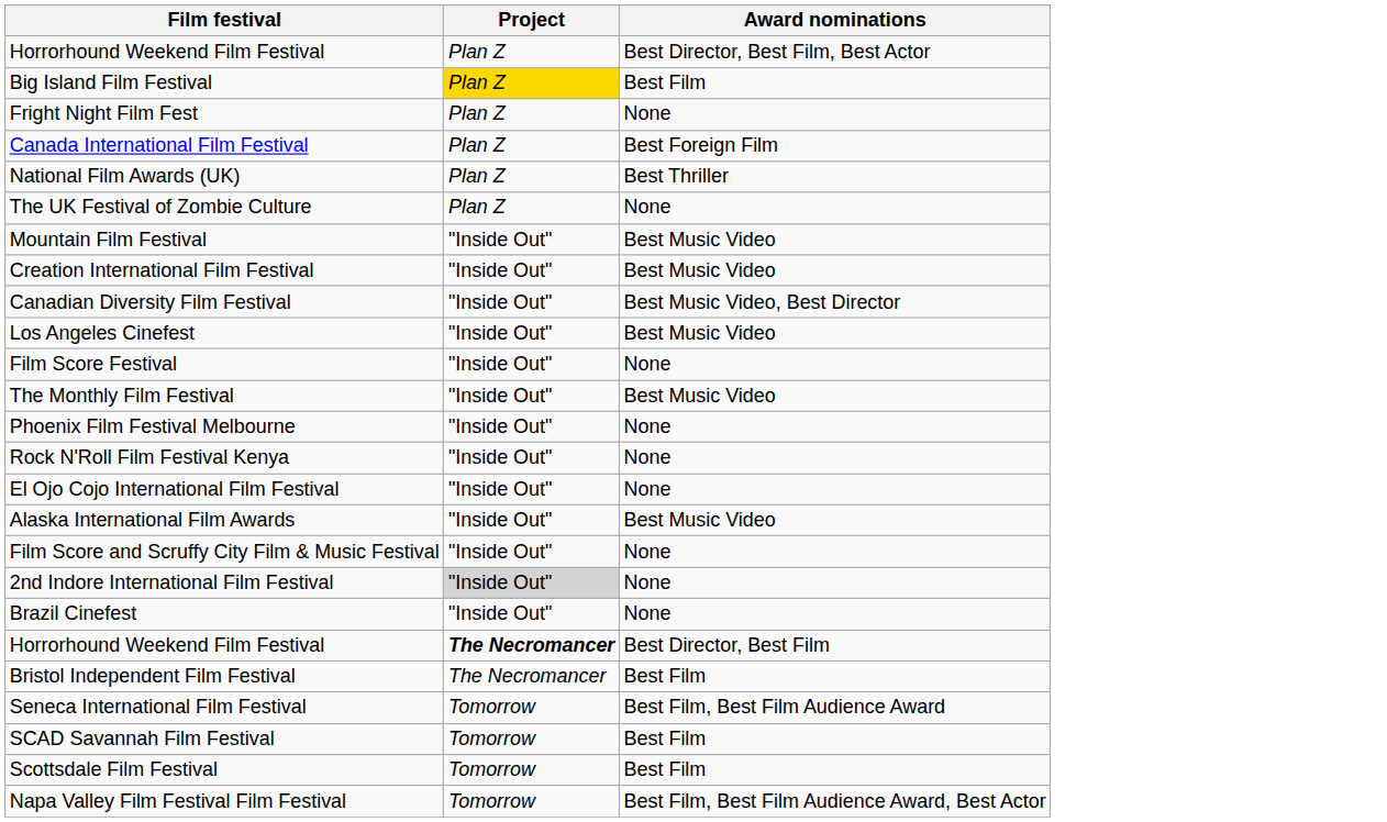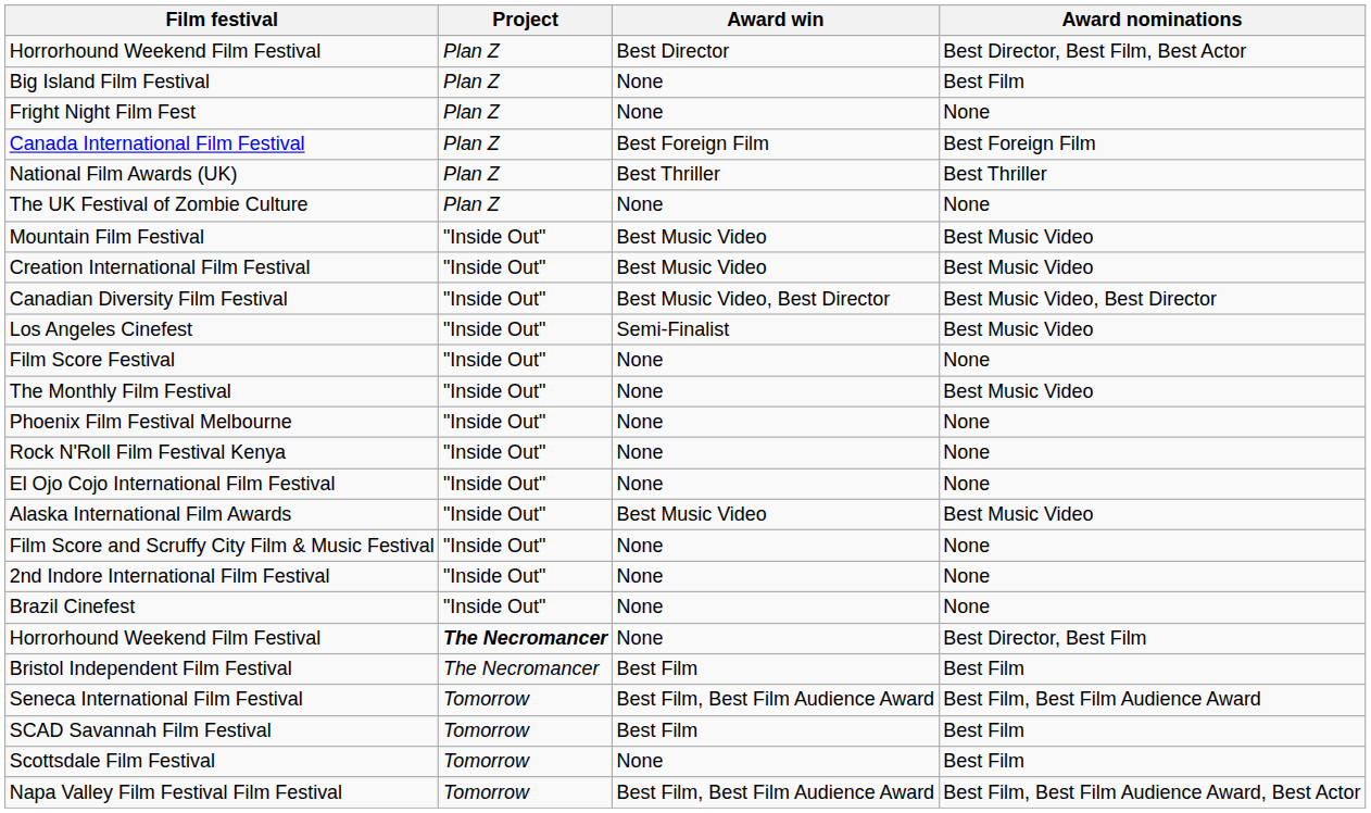+ column: Award win | Best Director | None | None | Best Foreign Film | Best Thriller | None | Best Music Video | Best Music Video | Best Music Video, Best Director | Semi-Finalist | None | None | None | None | None | Best Music Video | None | None | None | None | Best Film | Best Film, Best Film Audience Award | Best Film | None | Best Film, Best Film Audience Award
Big Island Film Festival | Project: gold background -> no background
2nd Indore International Film Festival | Project: lightgrey background -> no background
